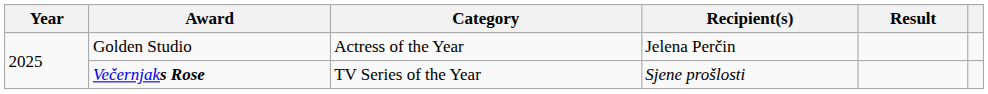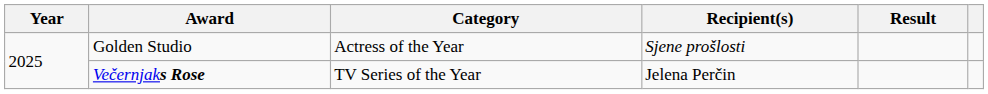Golden Studio | Recipient(s): Jelena Perčin -> Sjene prošlosti
Večernjaks Rose | Recipient(s): Sjene prošlosti -> Jelena Perčin
